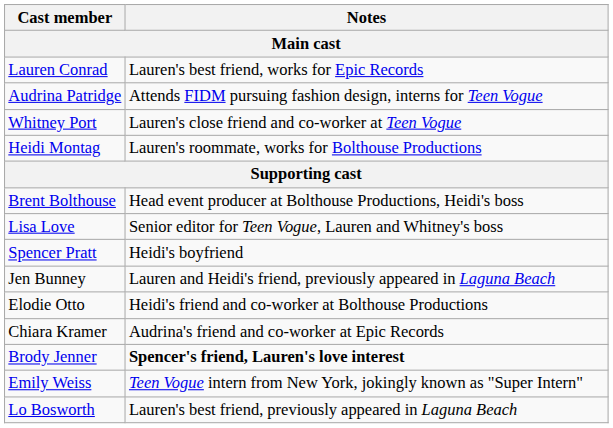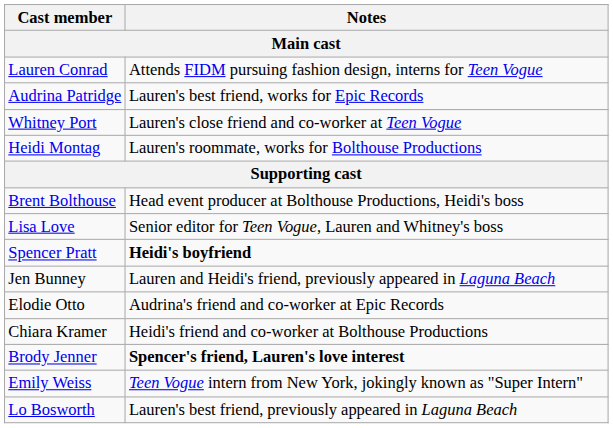Lauren Conrad | Notes: Lauren's best friend, works for Epic Records -> Attends FIDM pursuing fashion design, interns for Teen Vogue
Audrina Patridge | Notes: Attends FIDM pursuing fashion design, interns for Teen Vogue -> Lauren's best friend, works for Epic Records
Spencer Pratt | Notes: normal -> bold
Elodie Otto | Notes: Heidi's friend and co-worker at Bolthouse Productions -> Audrina's friend and co-worker at Epic Records
Chiara Kramer | Notes: Audrina's friend and co-worker at Epic Records -> Heidi's friend and co-worker at Bolthouse Productions
